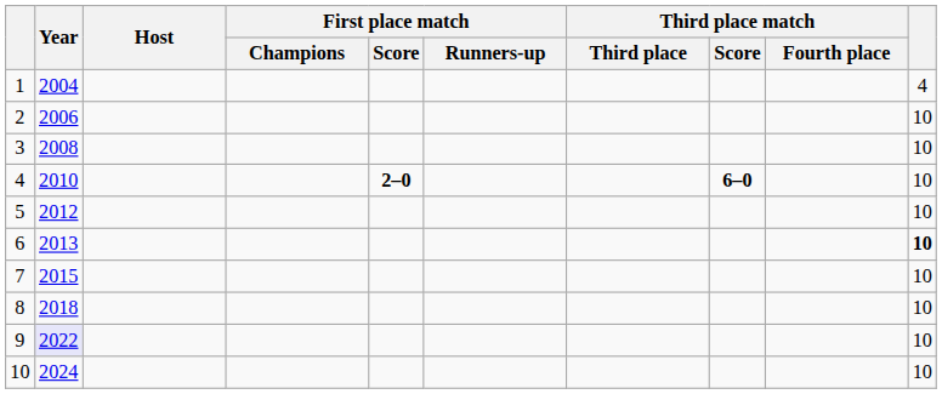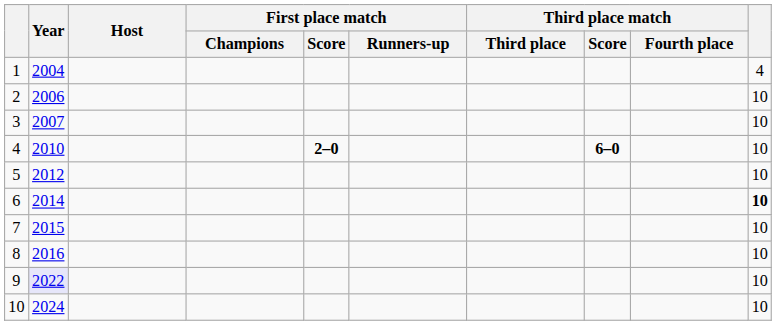3 | Year: 2008 -> 2007
6 | Year: 2013 -> 2014
8 | Year: 2018 -> 2016
